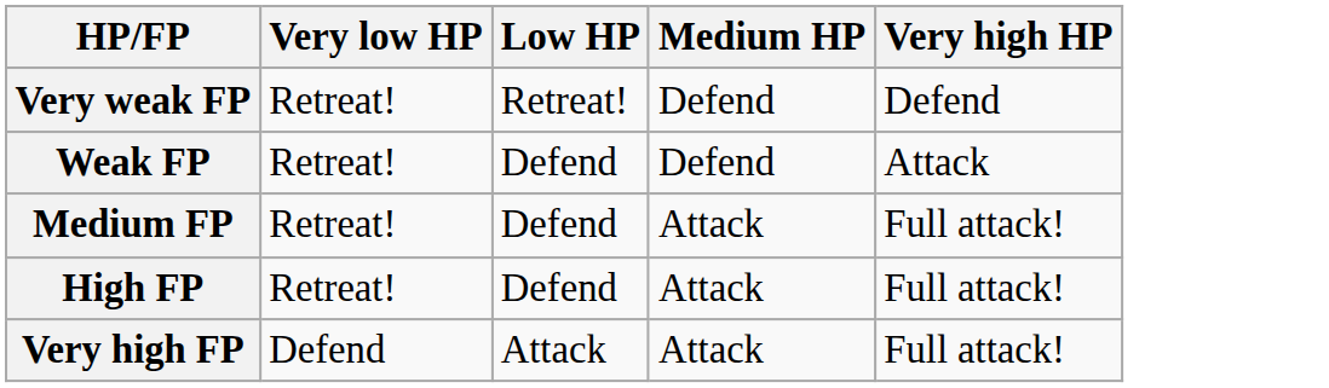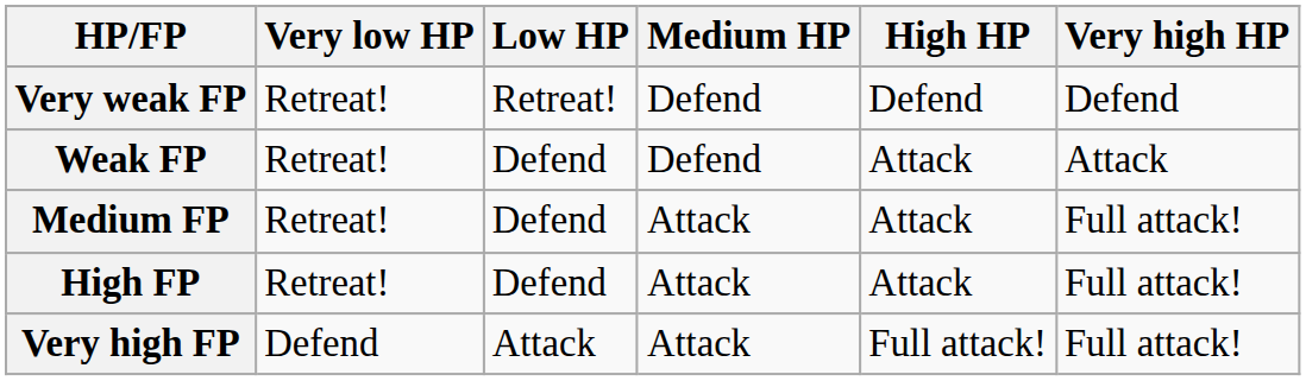+ column: High HP | Defend | Attack | Attack | Attack | Full attack!
